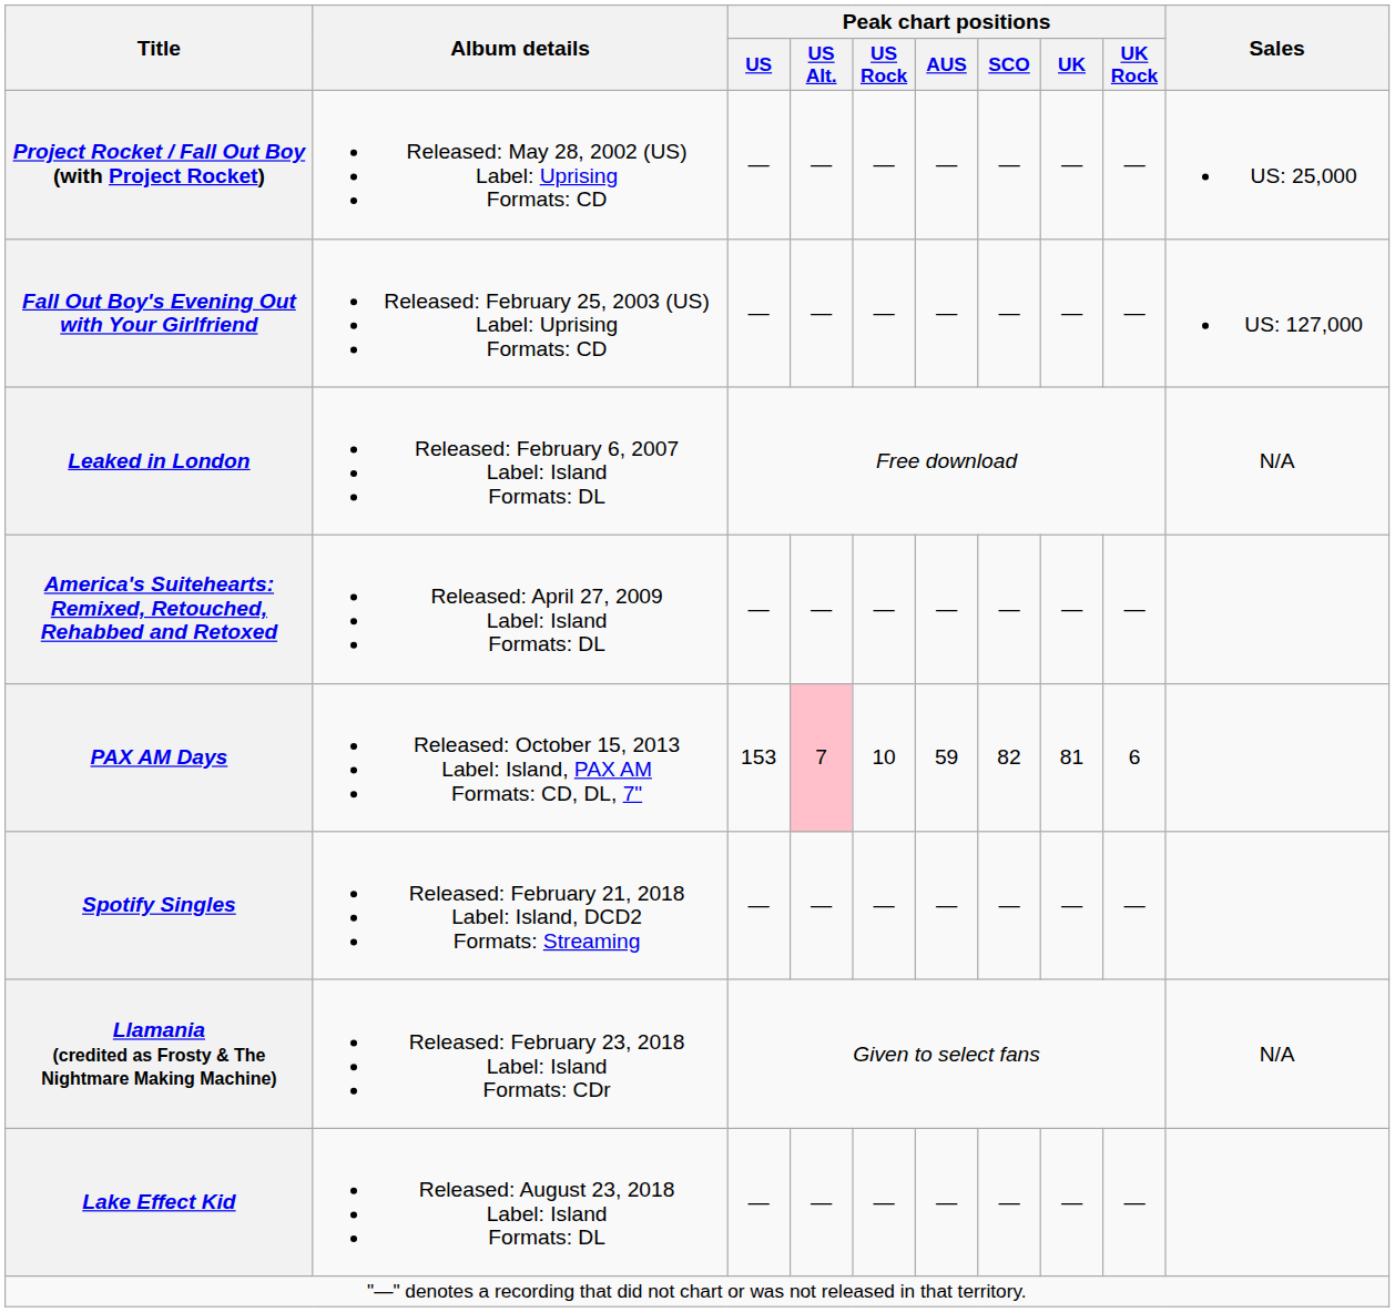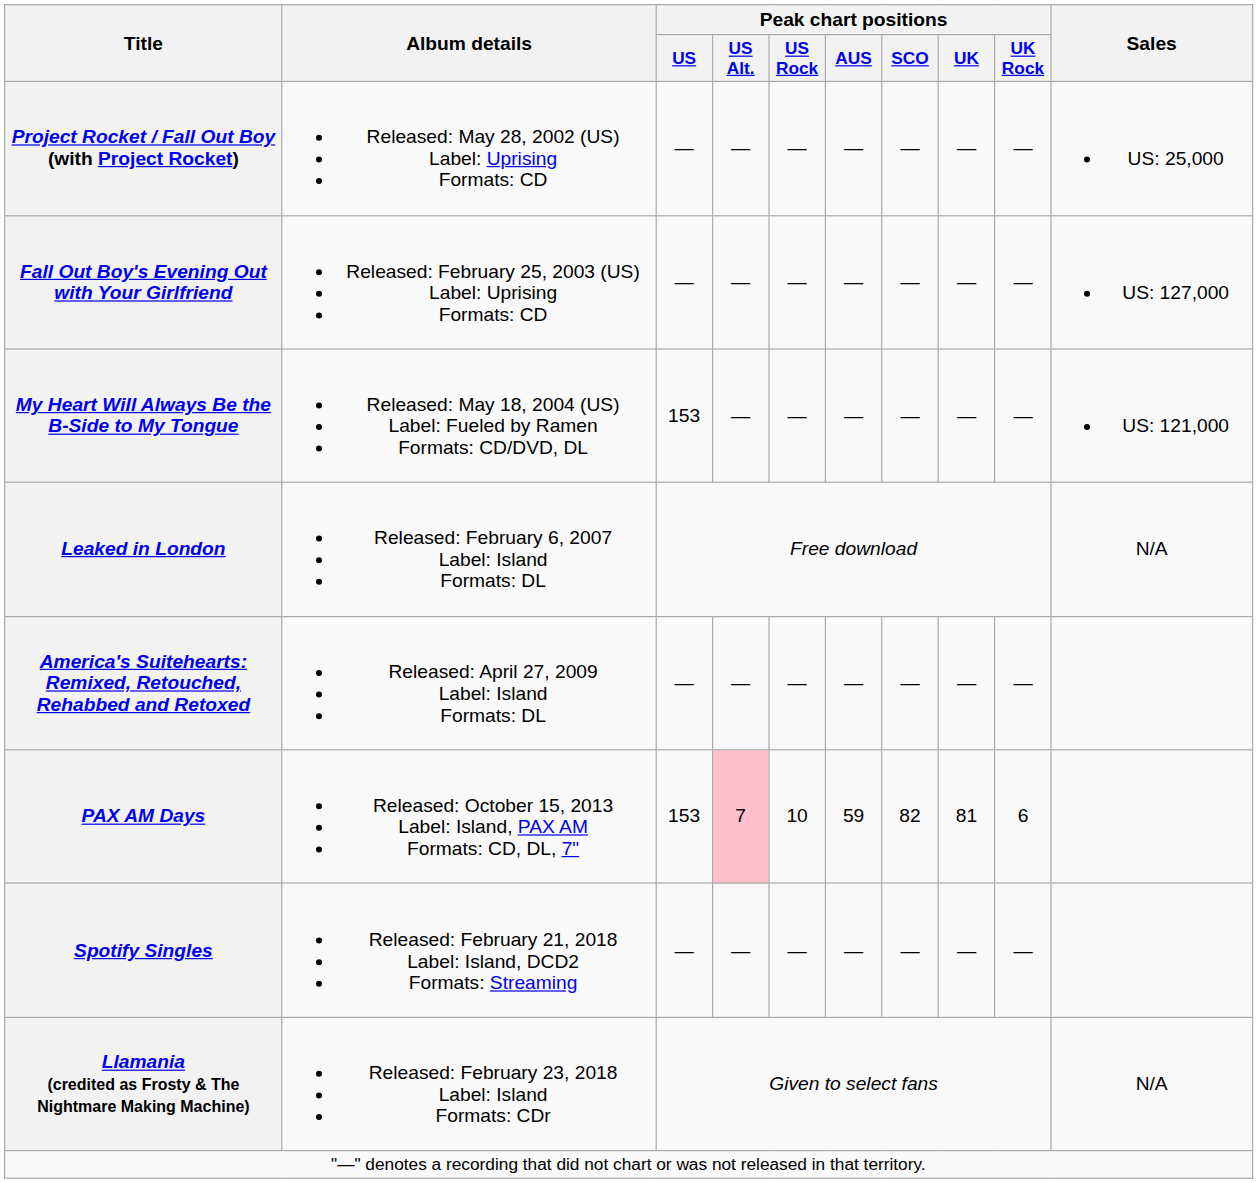+ row: My Heart Will Always Be the B-Side to My Tongue | Released: May 18, 2004 (US) Label: Fueled by Ramen Formats: CD/DVD, DL | 153 | — | — | — | — | — | — | US: 121,000
- row: Lake Effect Kid | Released: August 23, 2018 Label: Island Formats: DL | — | — | — | — | — | — | —
